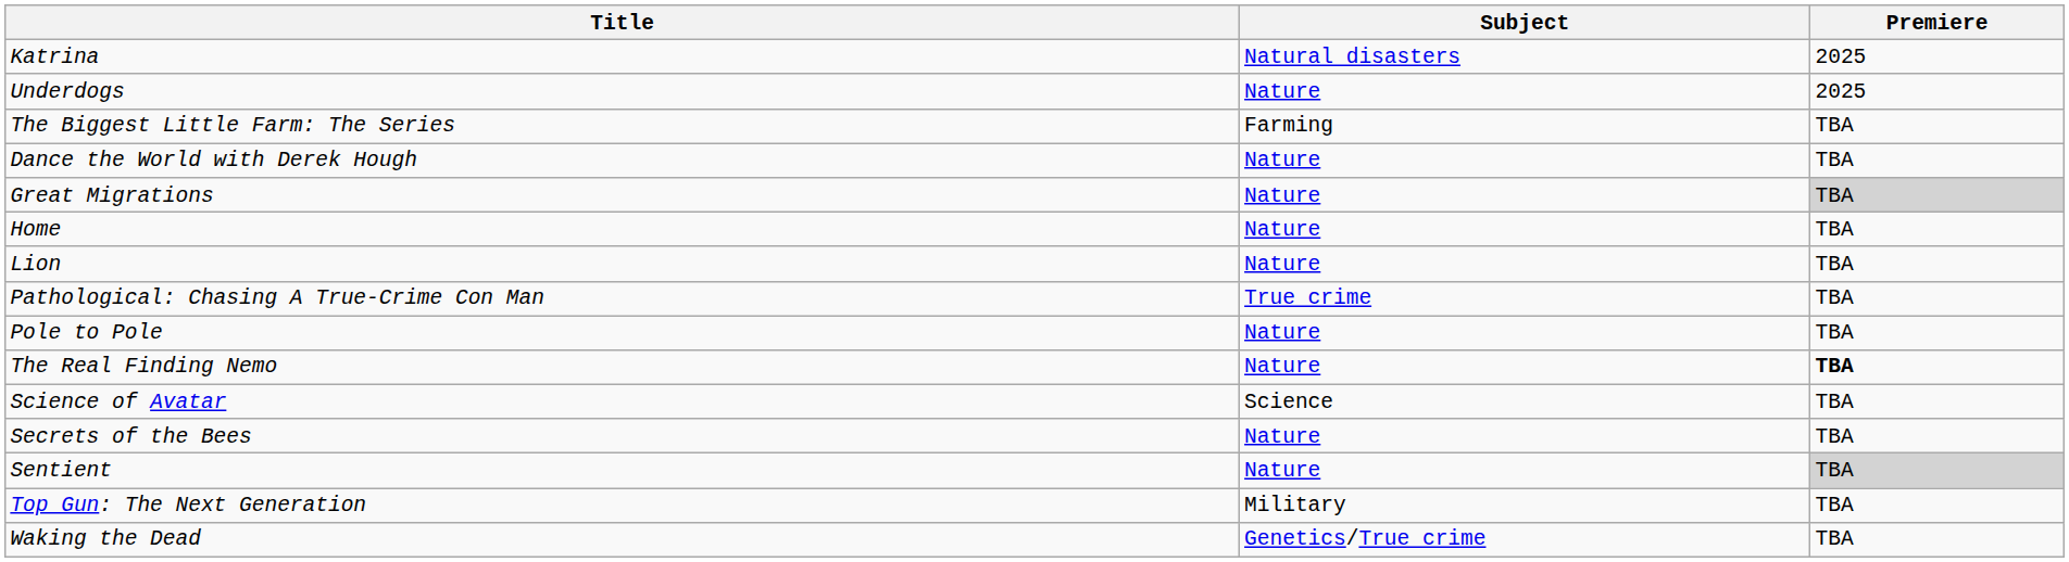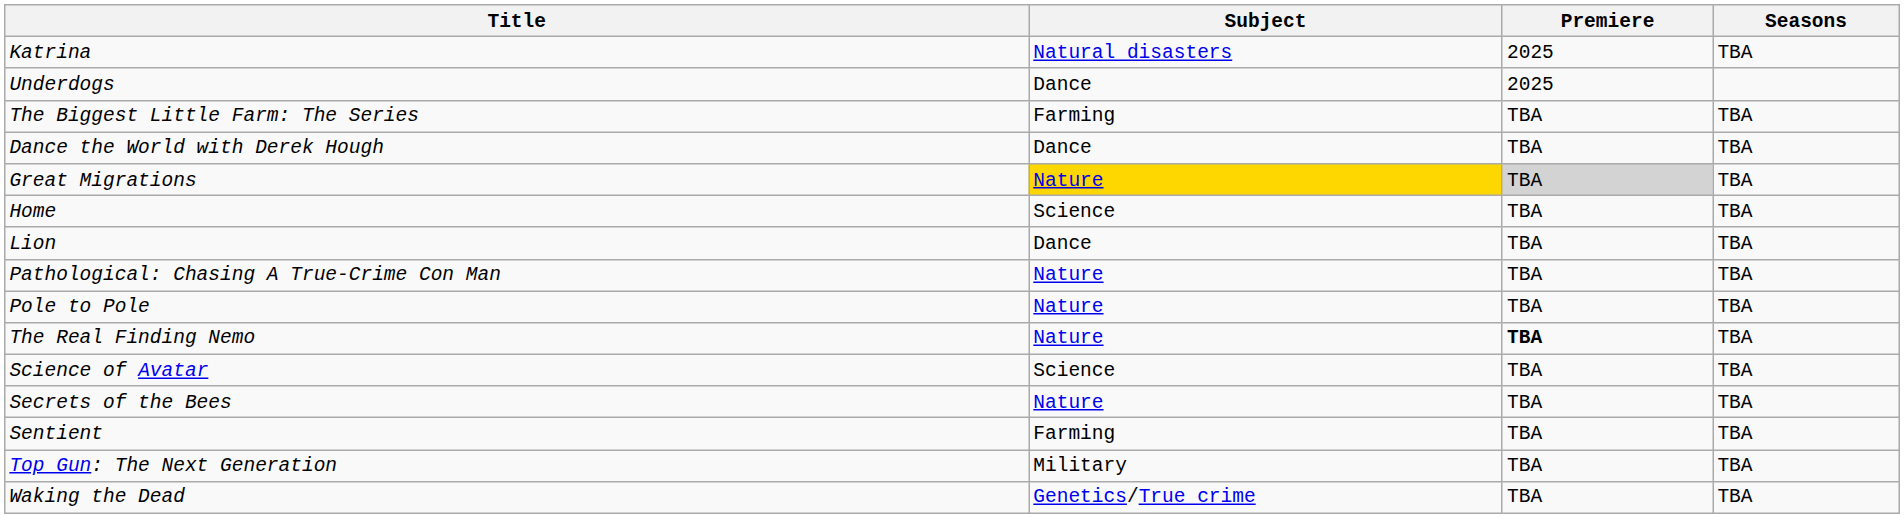+ column: Seasons | TBA | TBA | TBA | TBA | TBA | TBA | TBA | TBA | TBA | TBA | TBA | TBA | TBA | TBA
Underdogs | Subject: Nature -> Dance
Dance the World with Derek Hough | Subject: Nature -> Dance
Great Migrations | Subject: no background -> gold background
Home | Subject: Nature -> Science
Lion | Subject: Nature -> Dance
Pathological: Chasing A True-Crime Con Man | Subject: True crime -> Nature
Sentient | Subject: Nature -> Farming
Sentient | Premiere: lightgrey background -> no background
